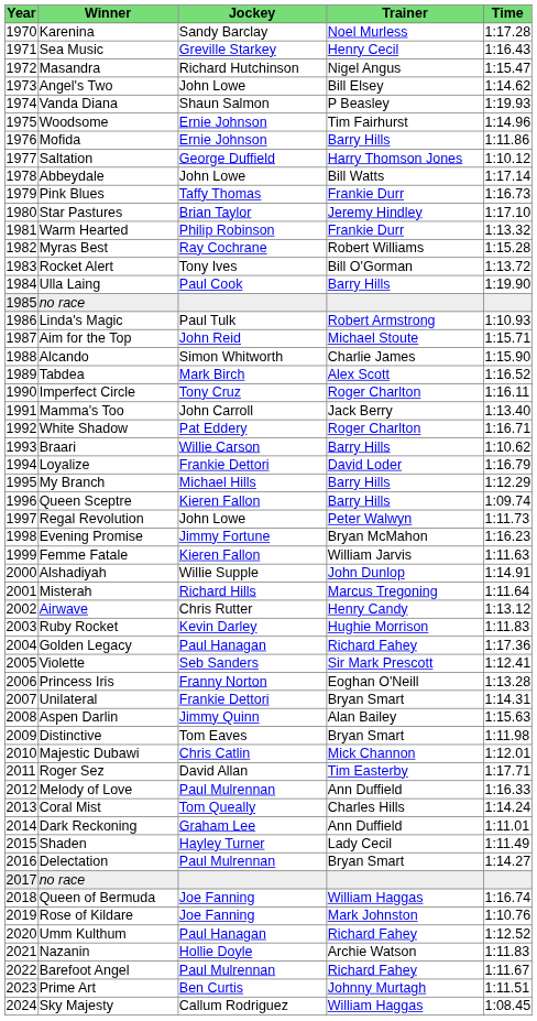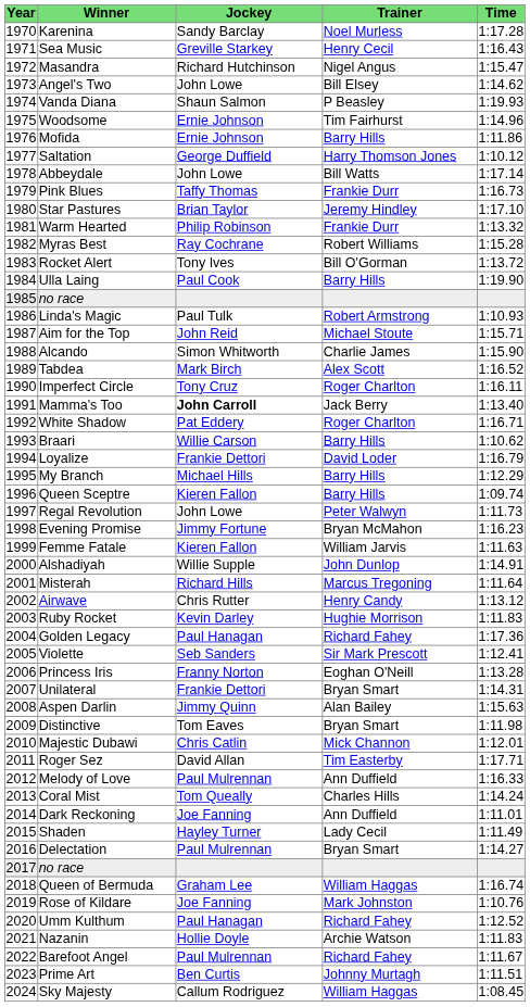Mamma's Too | Jockey: normal -> bold
Dark Reckoning | Jockey: Graham Lee -> Joe Fanning
Queen of Bermuda | Jockey: Joe Fanning -> Graham Lee
